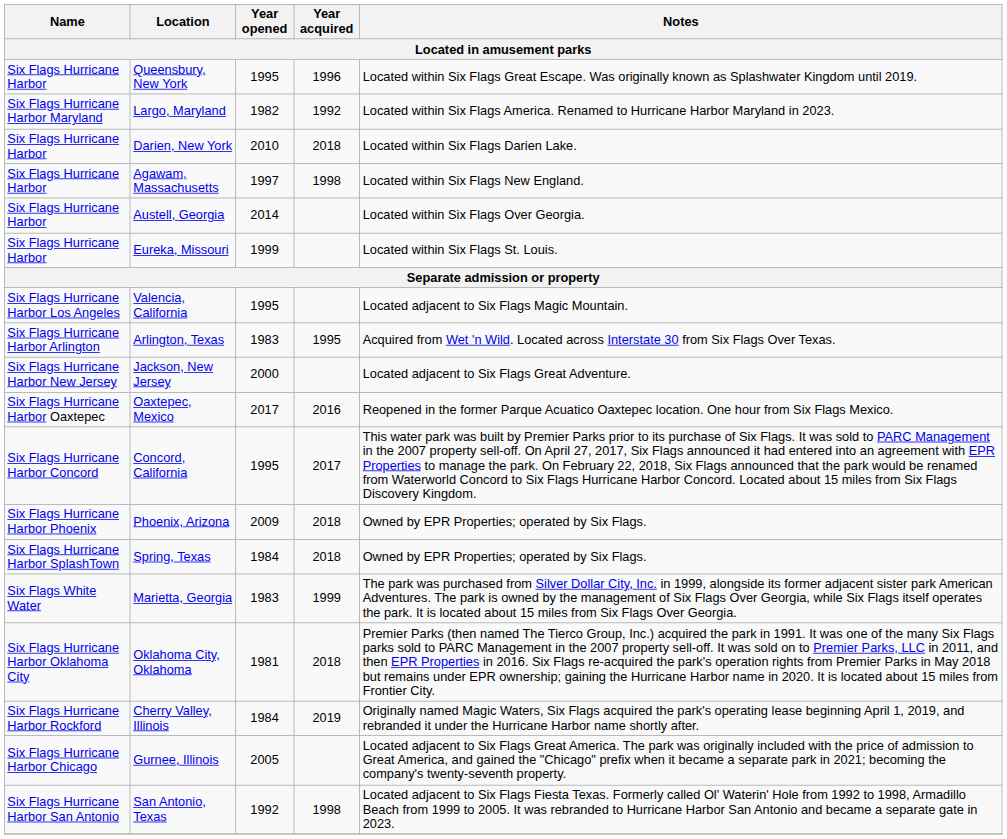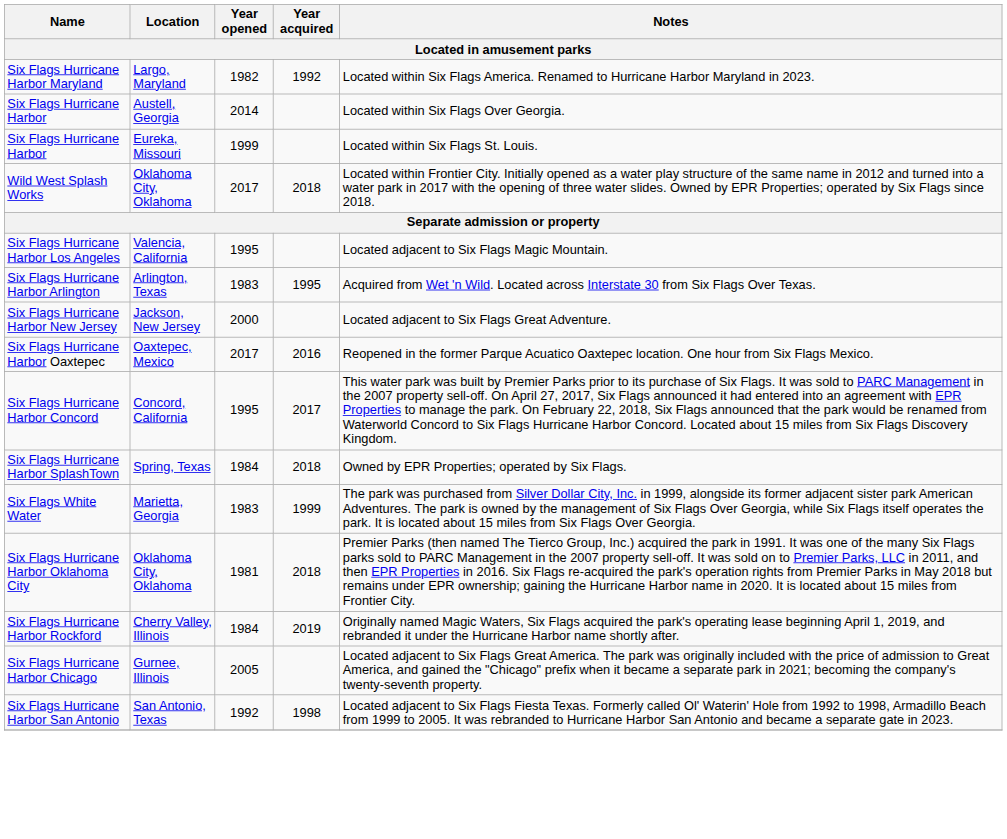- row: Six Flags Hurricane Harbor | Queensbury, New York | 1995 | 1996 | Located within Six Flags Great Escape. Was originally known as Splashwater Kingdom until 2019.
- row: Six Flags Hurricane Harbor | Darien, New York | 2010 | 2018 | Located within Six Flags Darien Lake.
- row: Six Flags Hurricane Harbor | Agawam, Massachusetts | 1997 | 1998 | Located within Six Flags New England.
+ row: Wild West Splash Works | Oklahoma City, Oklahoma | 2017 | 2018 | Located within Frontier City. Initially opened as a water play structure of the same name in 2012 and turned into a water park in 2017 with the opening of three water slides. Owned by EPR Properties; operated by Six Flags since 2018.
- row: Six Flags Hurricane Harbor Phoenix | Phoenix, Arizona | 2009 | 2018 | Owned by EPR Properties; operated by Six Flags.
